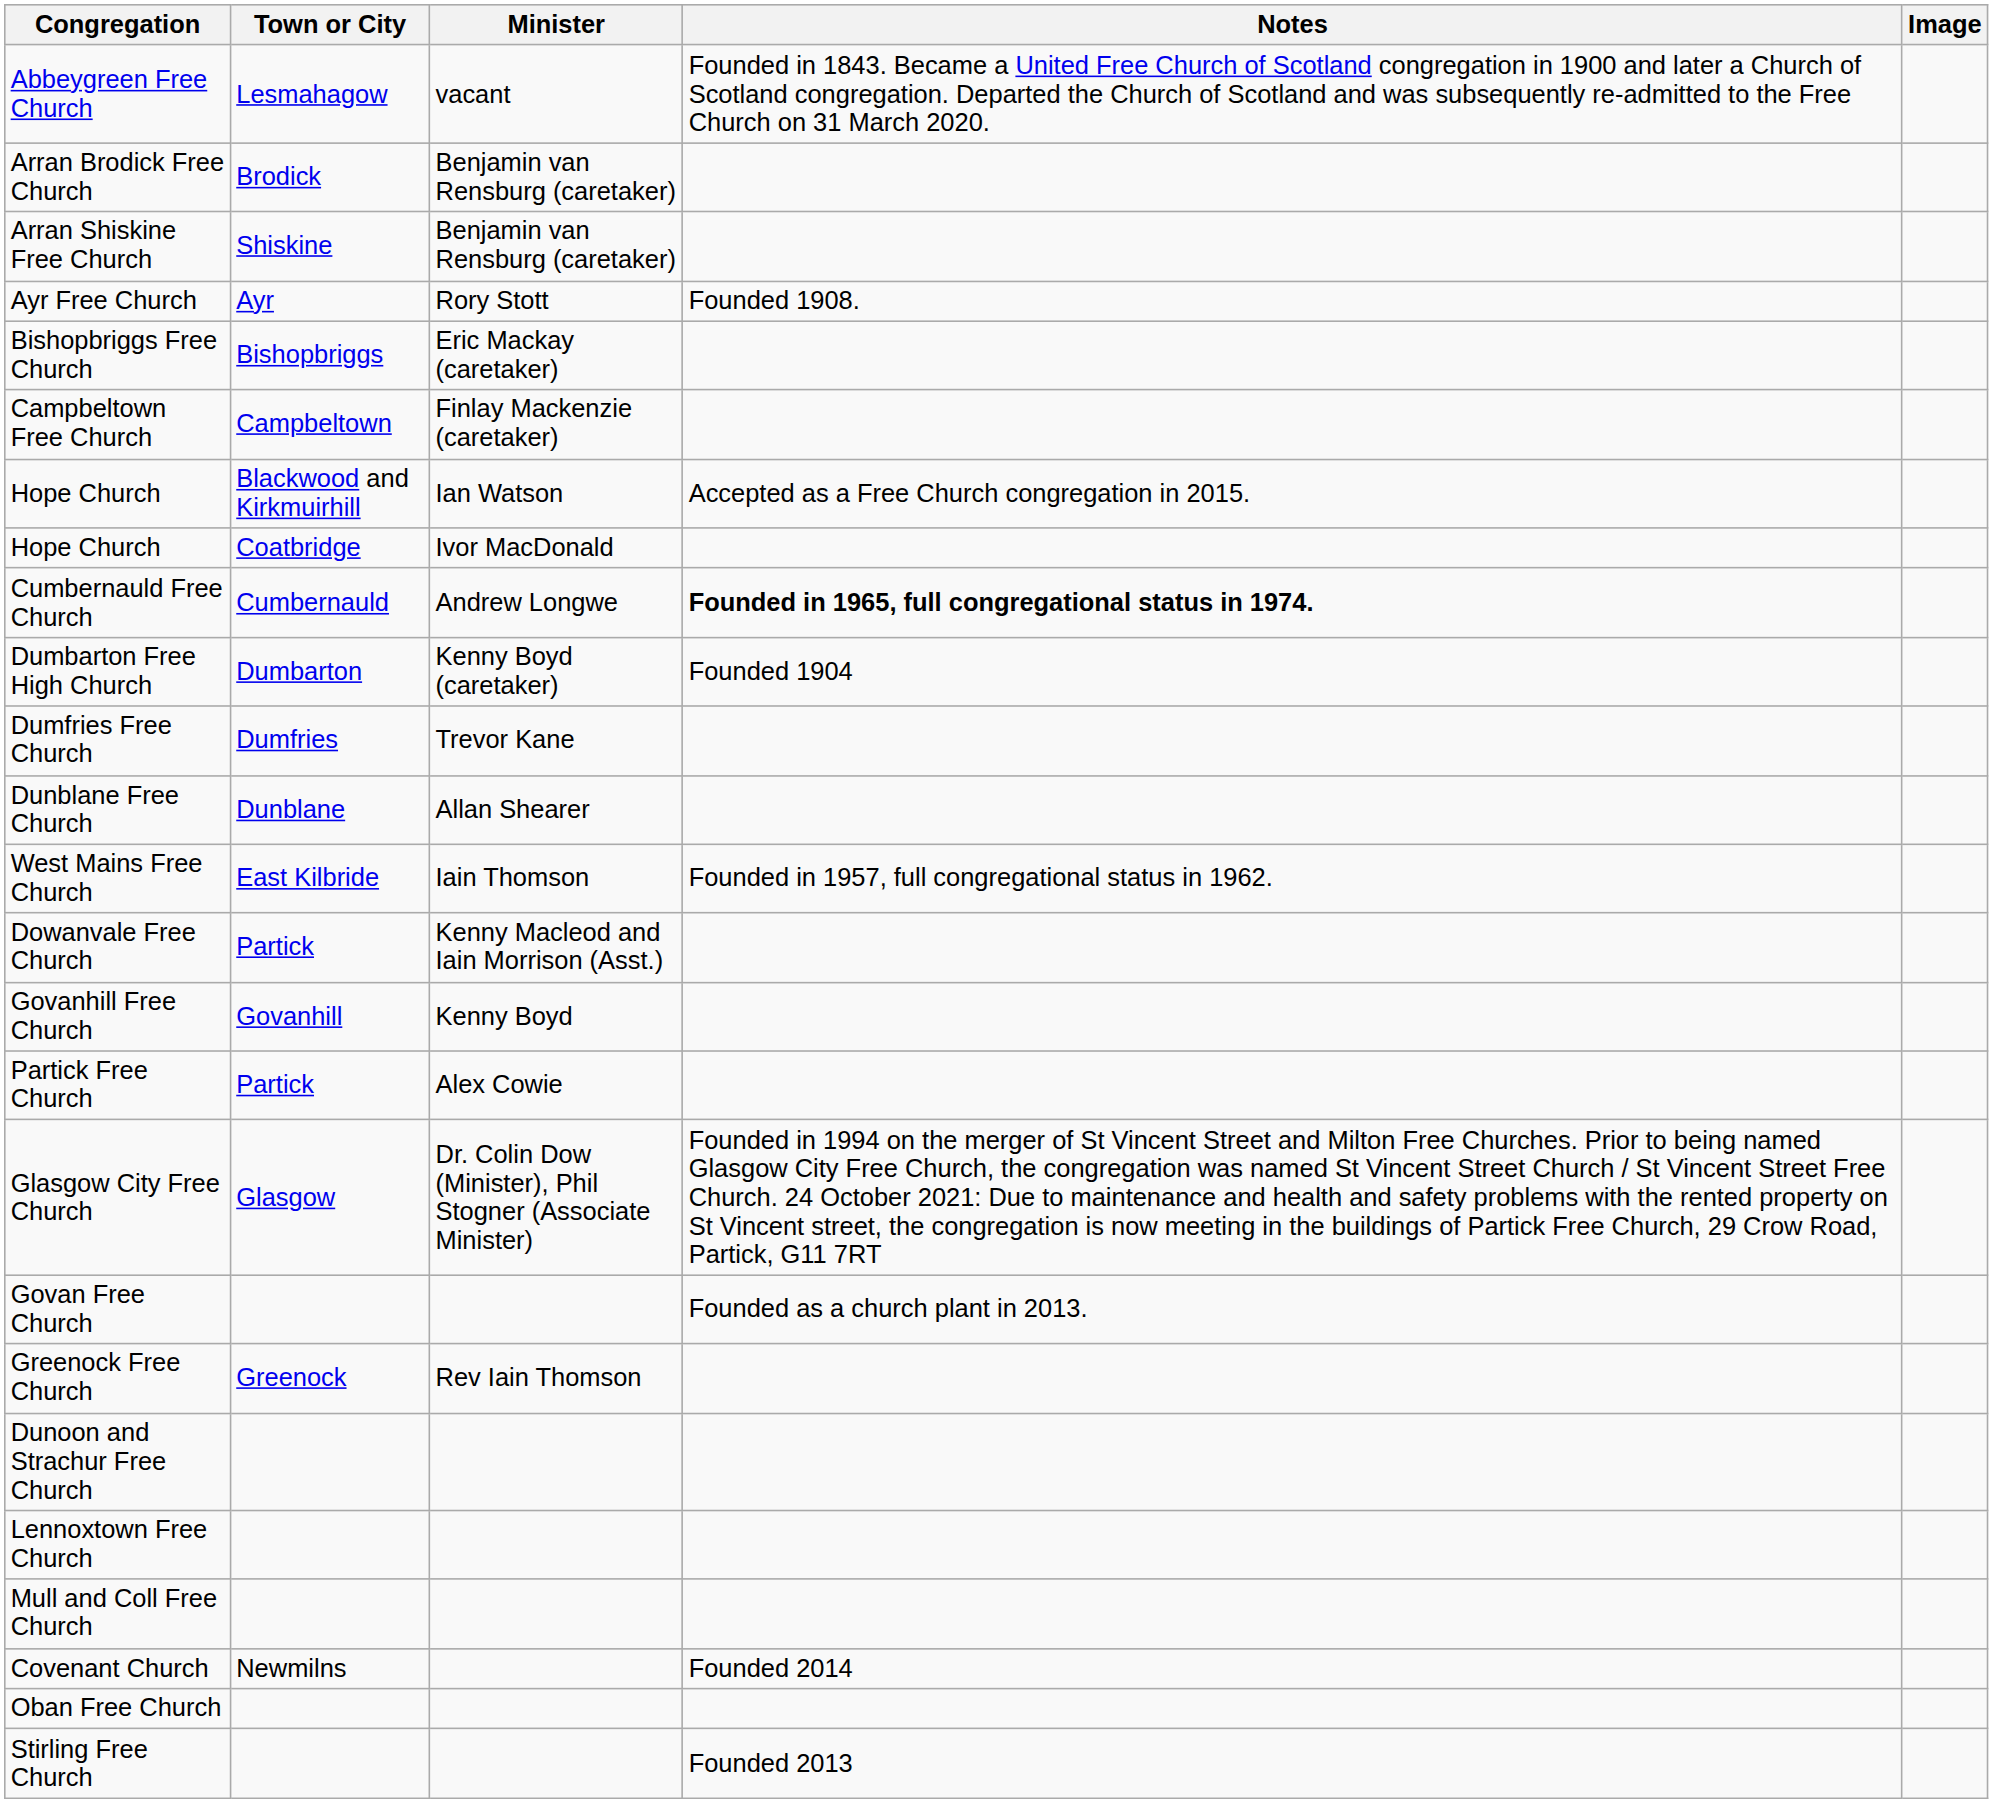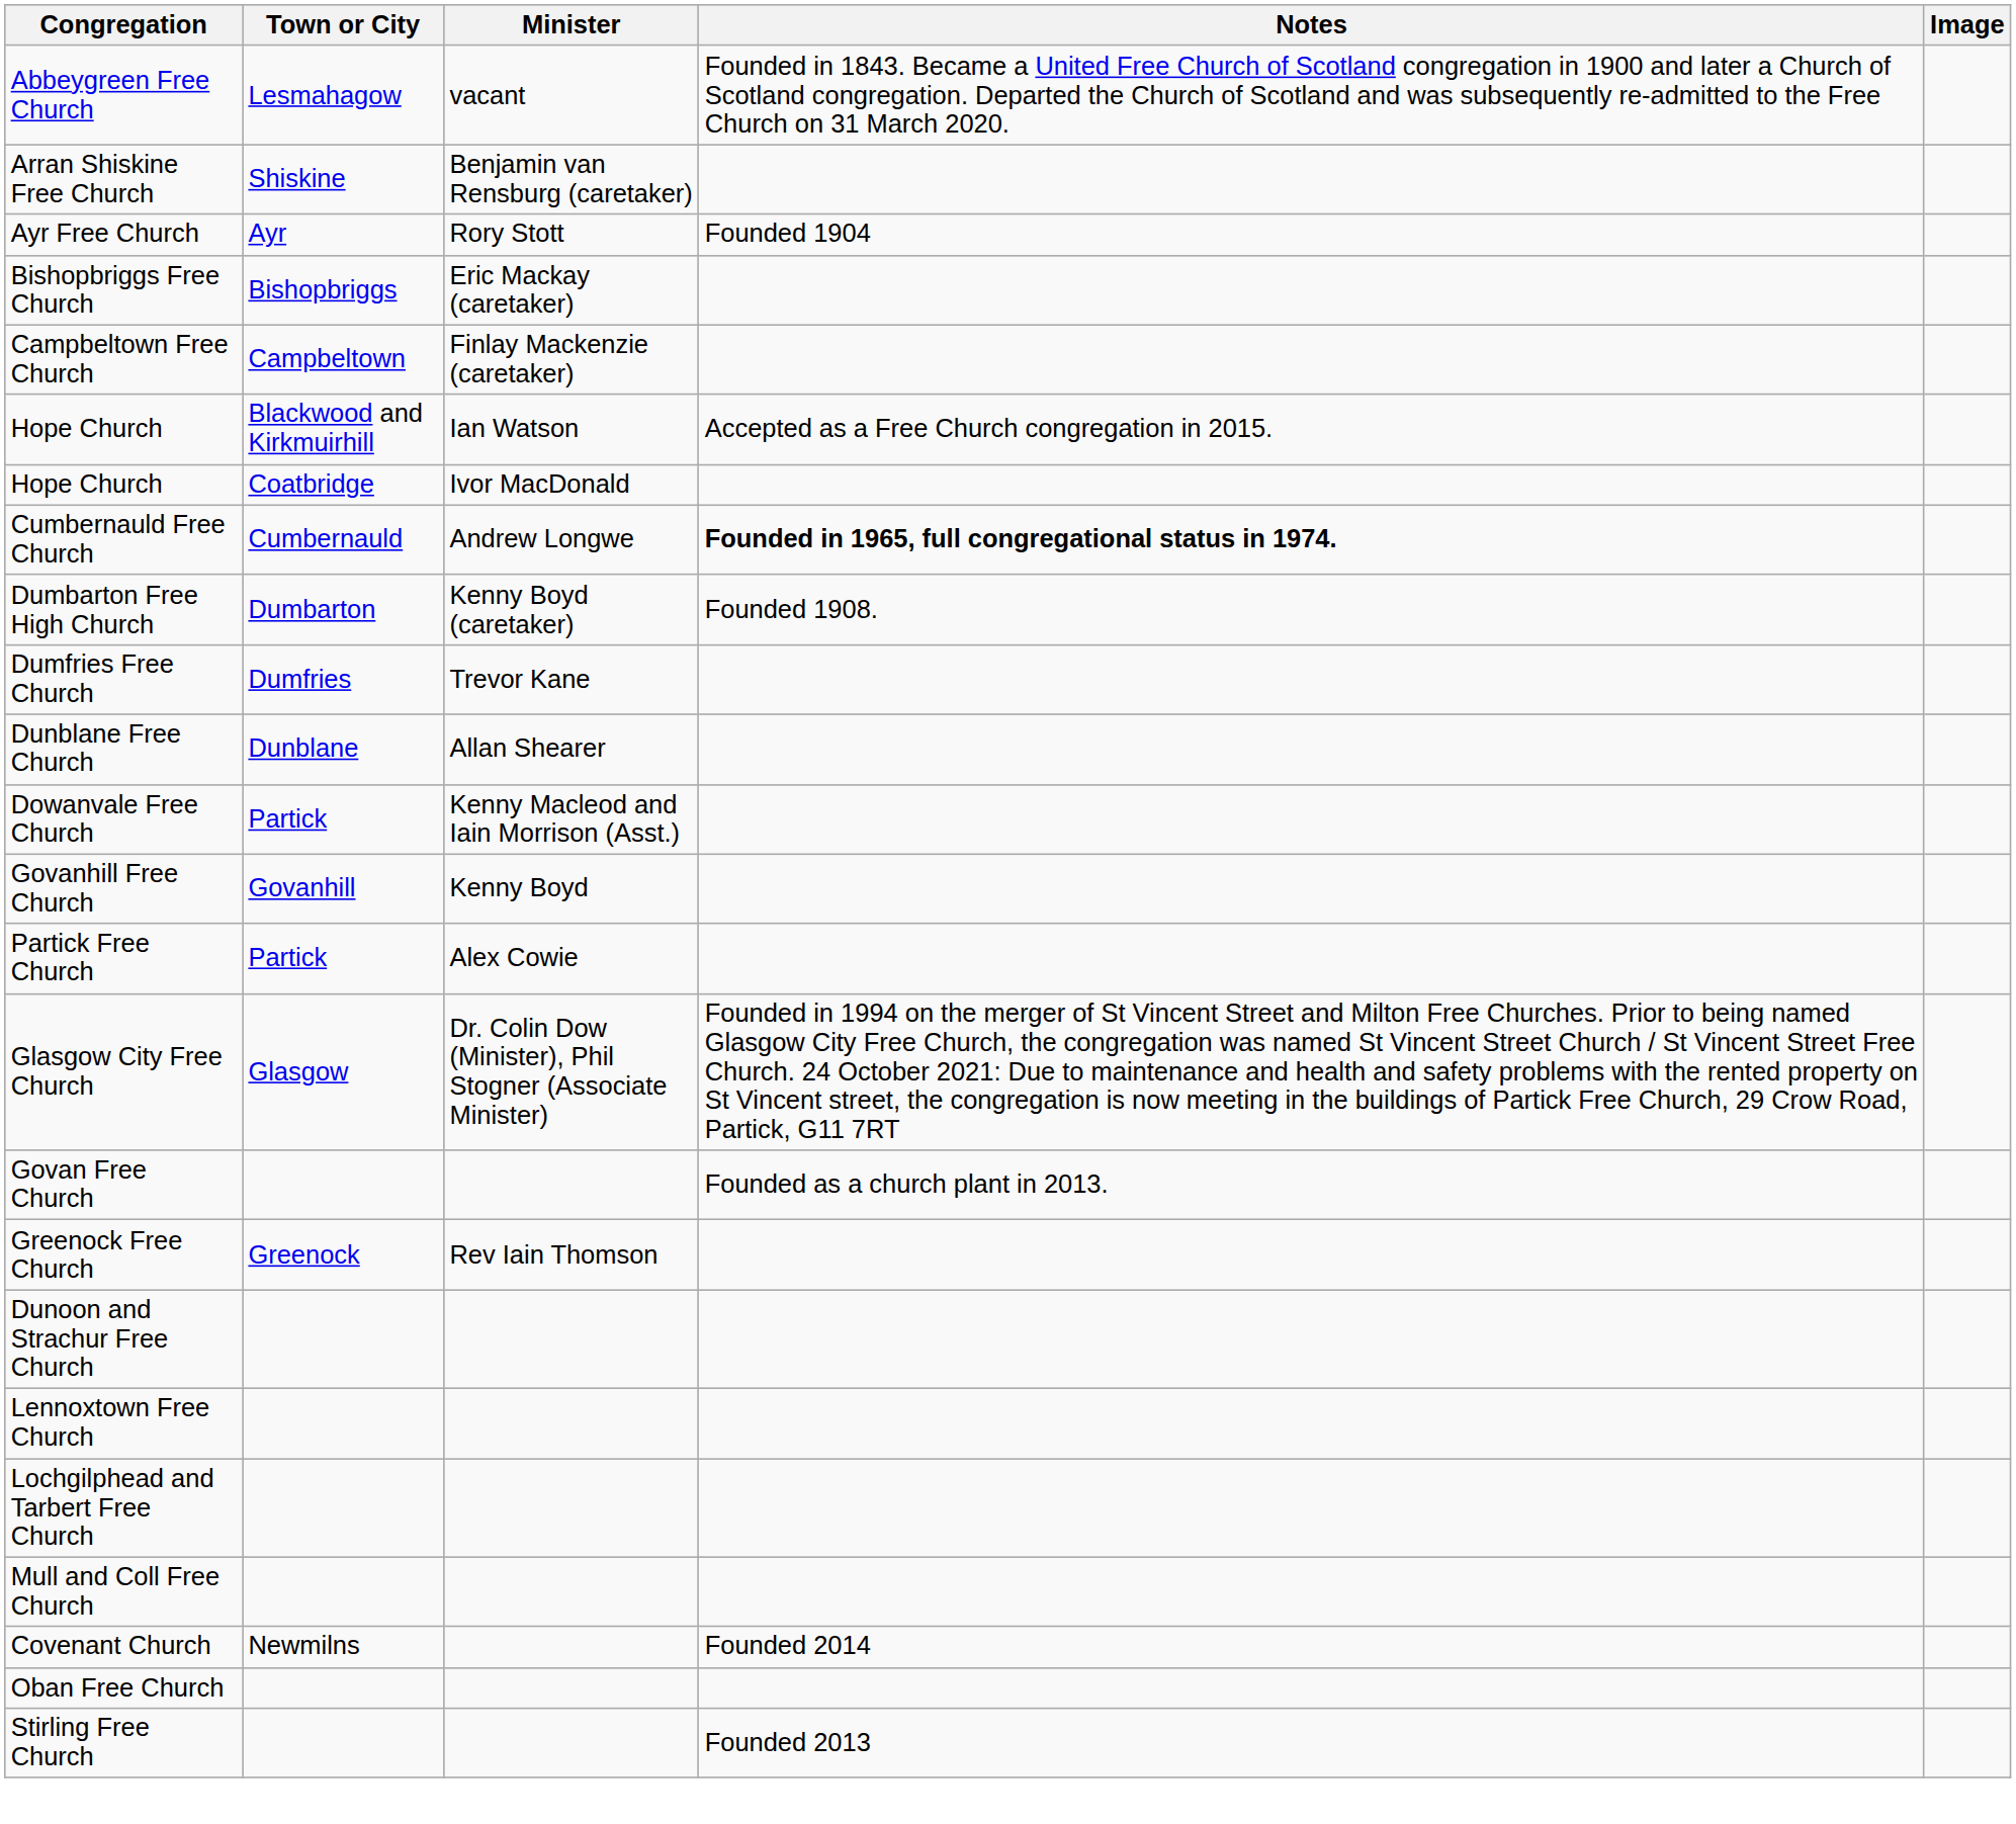- row: Arran Brodick Free Church | Brodick | Benjamin van Rensburg (caretaker)
Ayr Free Church | Notes: Founded 1908. -> Founded 1904
Dumbarton Free High Church | Notes: Founded 1904 -> Founded 1908.
- row: West Mains Free Church | East Kilbride | Iain Thomson | Founded in 1957, full congregational status in 1962.
+ row: Lochgilphead and Tarbert Free Church
